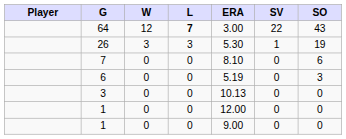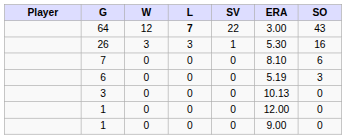columns swapped: SV <-> ERA
26 | SO: 19 -> 16
